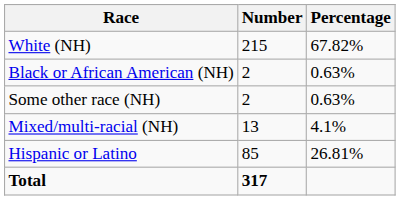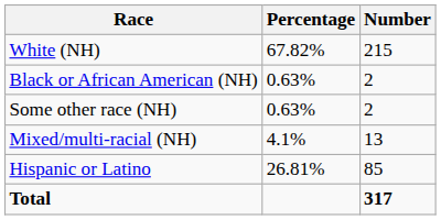columns swapped: Number <-> Percentage
